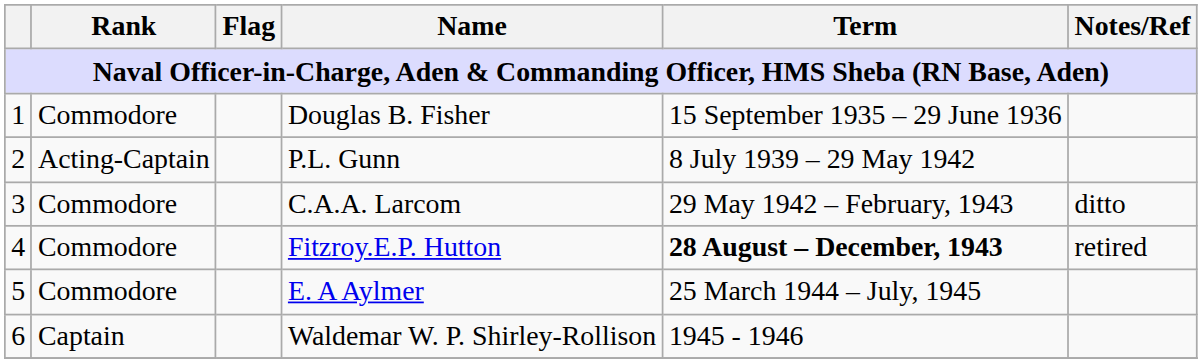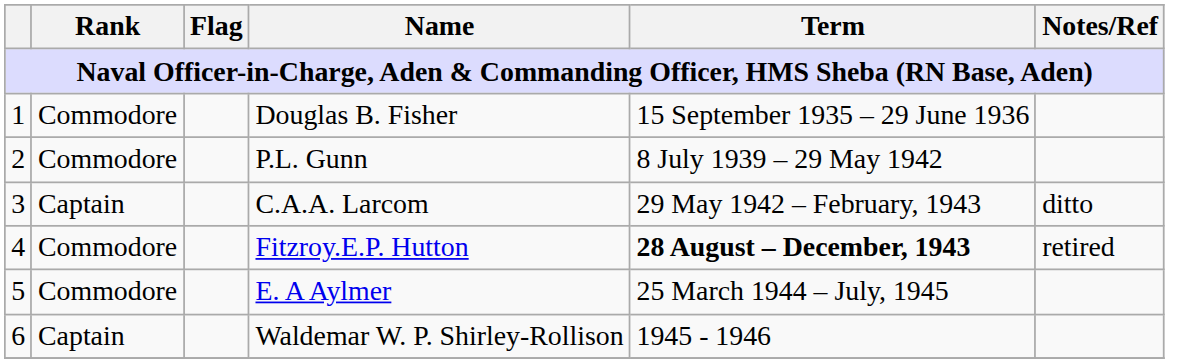P.L. Gunn | Rank: Acting-Captain -> Commodore
C.A.A. Larcom | Rank: Commodore -> Captain
